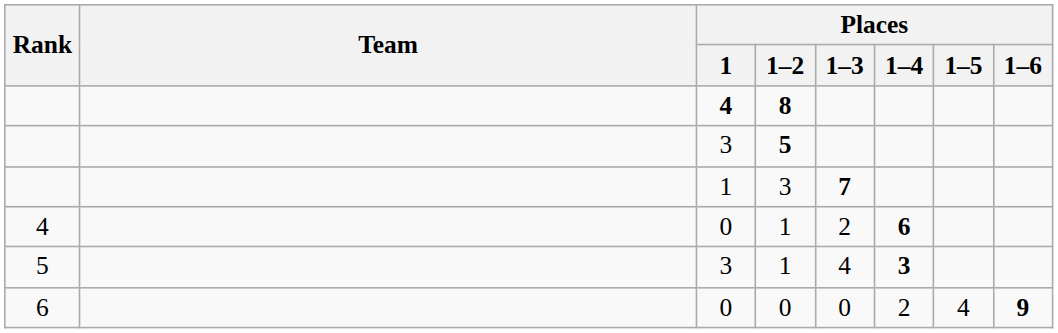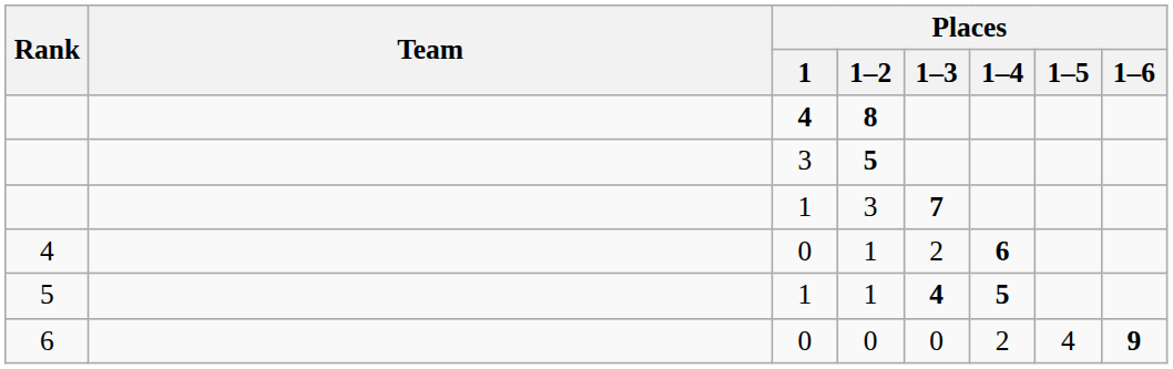5 / 1 | Places / 1: 3 -> 1
5 / 1 | Places / 1–3: normal -> bold
5 / 1 | Places / 1–4: 3 -> 5
